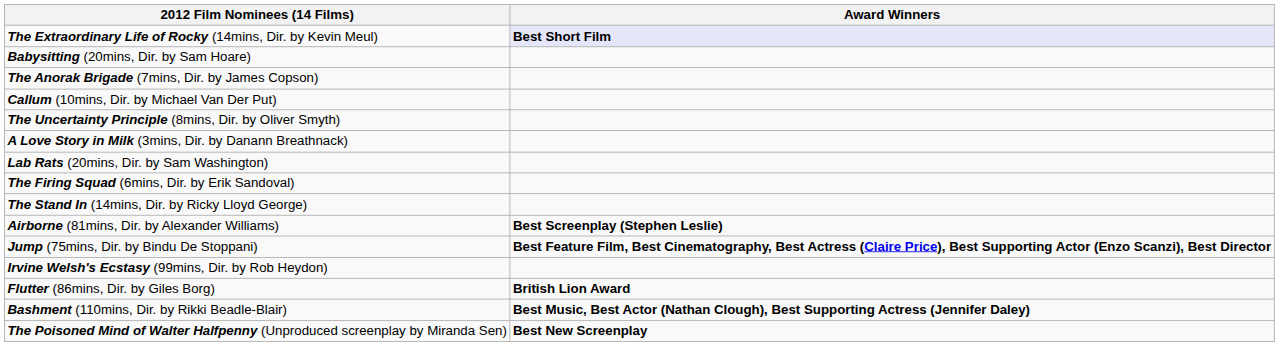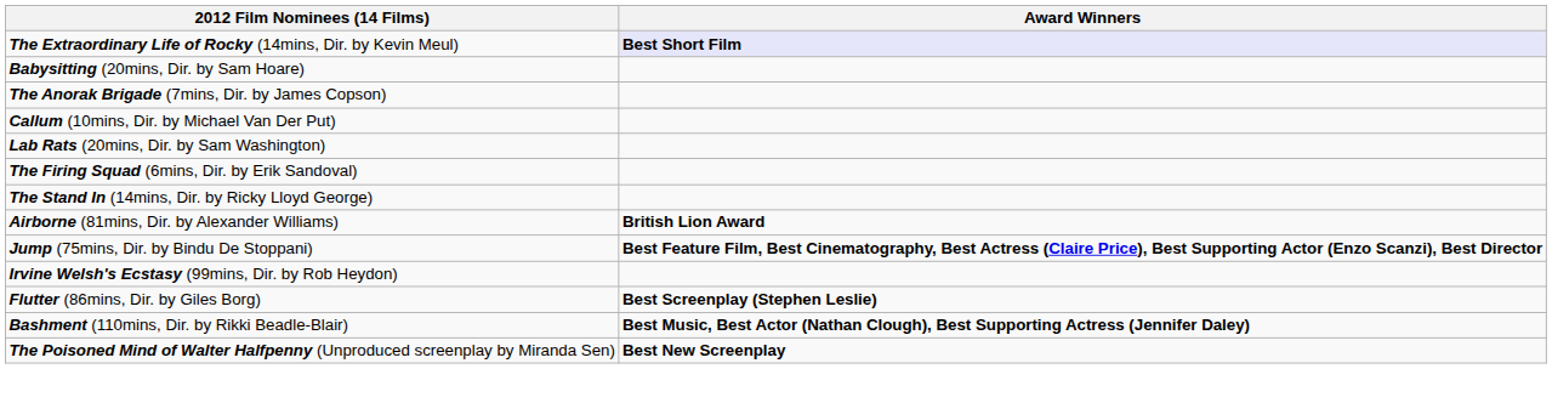- row: The Uncertainty Principle (8mins, Dir. by Oliver Smyth)
- row: A Love Story in Milk (3mins, Dir. by Danann Breathnack)
Airborne (81mins, Dir. by Alexander Williams) | Award Winners: Best Screenplay (Stephen Leslie) -> British Lion Award
Flutter (86mins, Dir. by Giles Borg) | Award Winners: British Lion Award -> Best Screenplay (Stephen Leslie)
